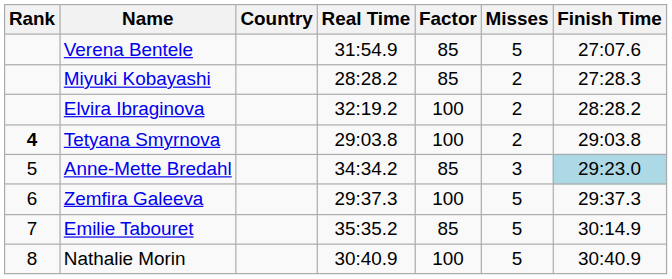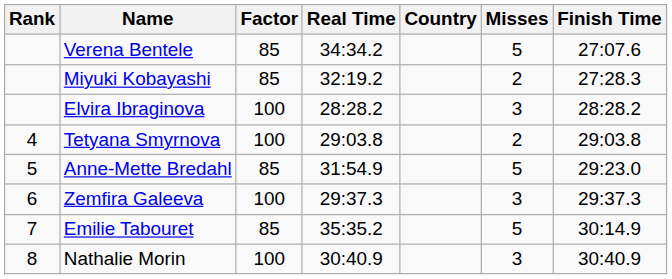columns swapped: Country <-> Factor
Verena Bentele | Real Time: 31:54.9 -> 34:34.2
Miyuki Kobayashi | Real Time: 28:28.2 -> 32:19.2
Elvira Ibraginova | Real Time: 32:19.2 -> 28:28.2
Elvira Ibraginova | Misses: 2 -> 3
Tetyana Smyrnova | Rank: bold -> normal
Anne-Mette Bredahl | Real Time: 34:34.2 -> 31:54.9
Anne-Mette Bredahl | Misses: 3 -> 5
Anne-Mette Bredahl | Finish Time: lightblue background -> no background
Zemfira Galeeva | Misses: 5 -> 3
Nathalie Morin | Misses: 5 -> 3
